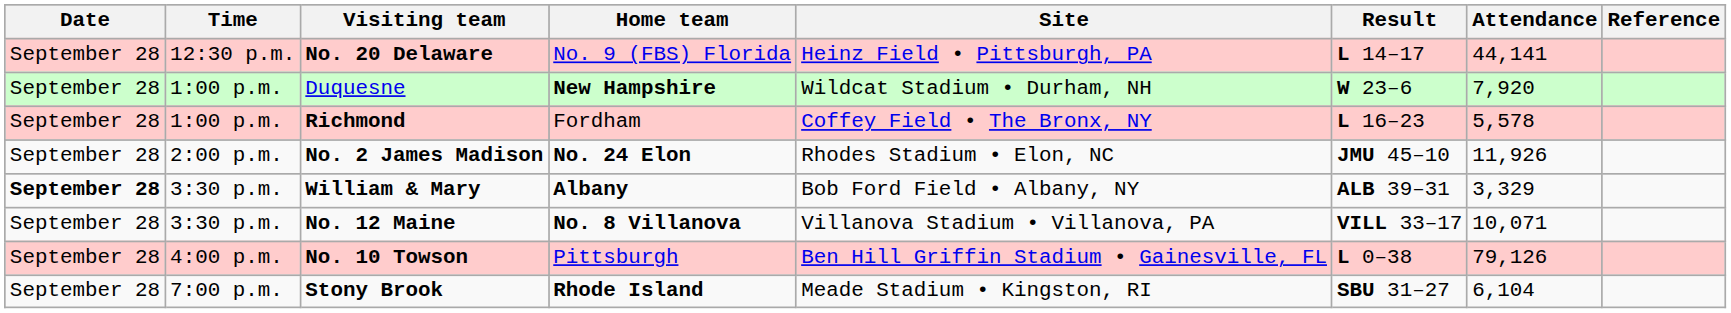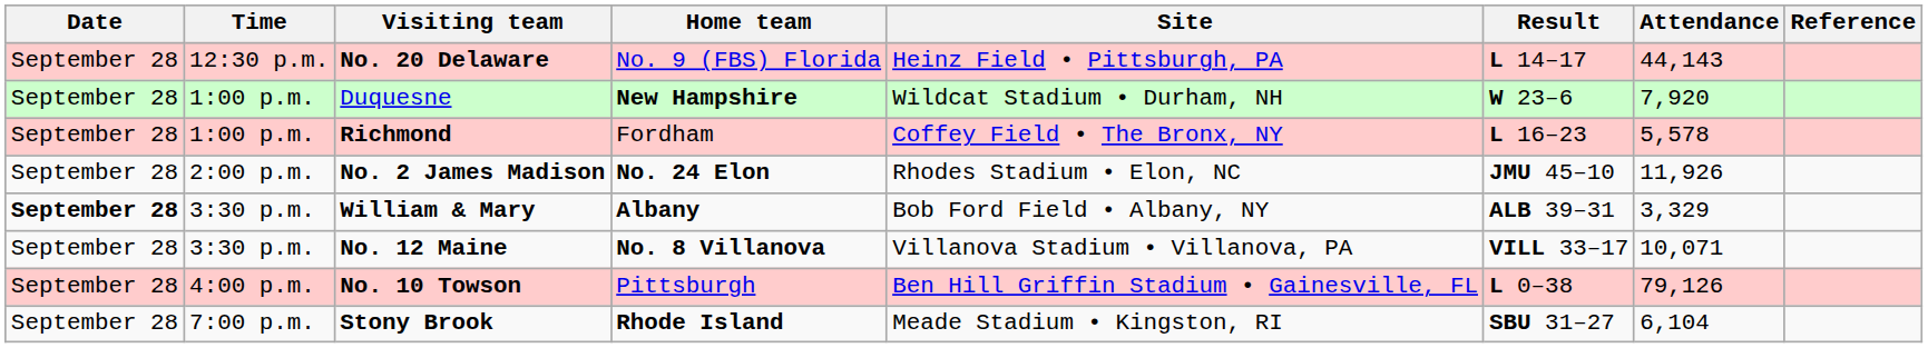No. 20 Delaware | Attendance: 44,141 -> 44,143
